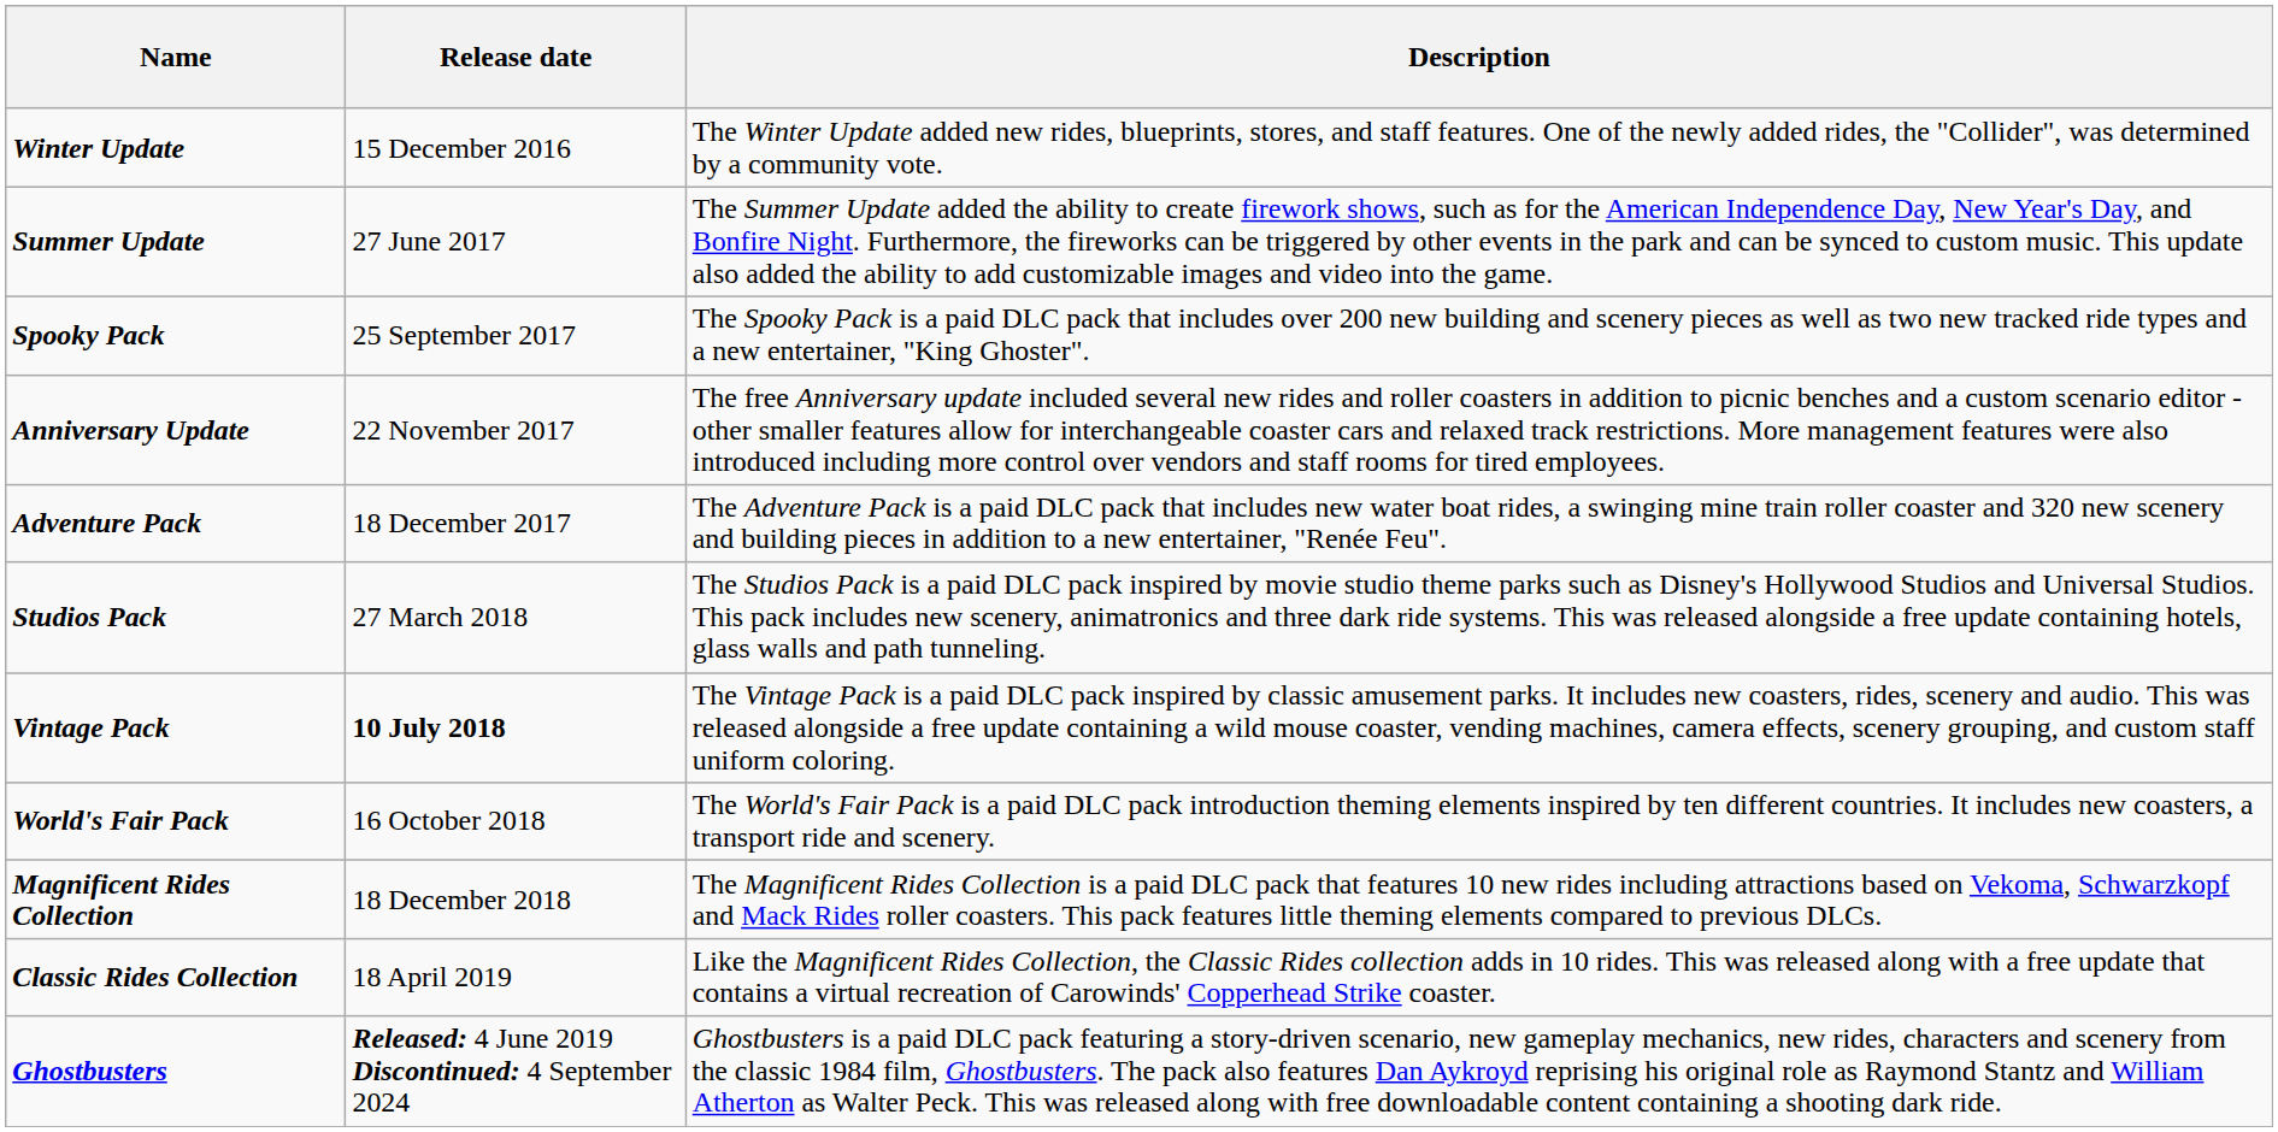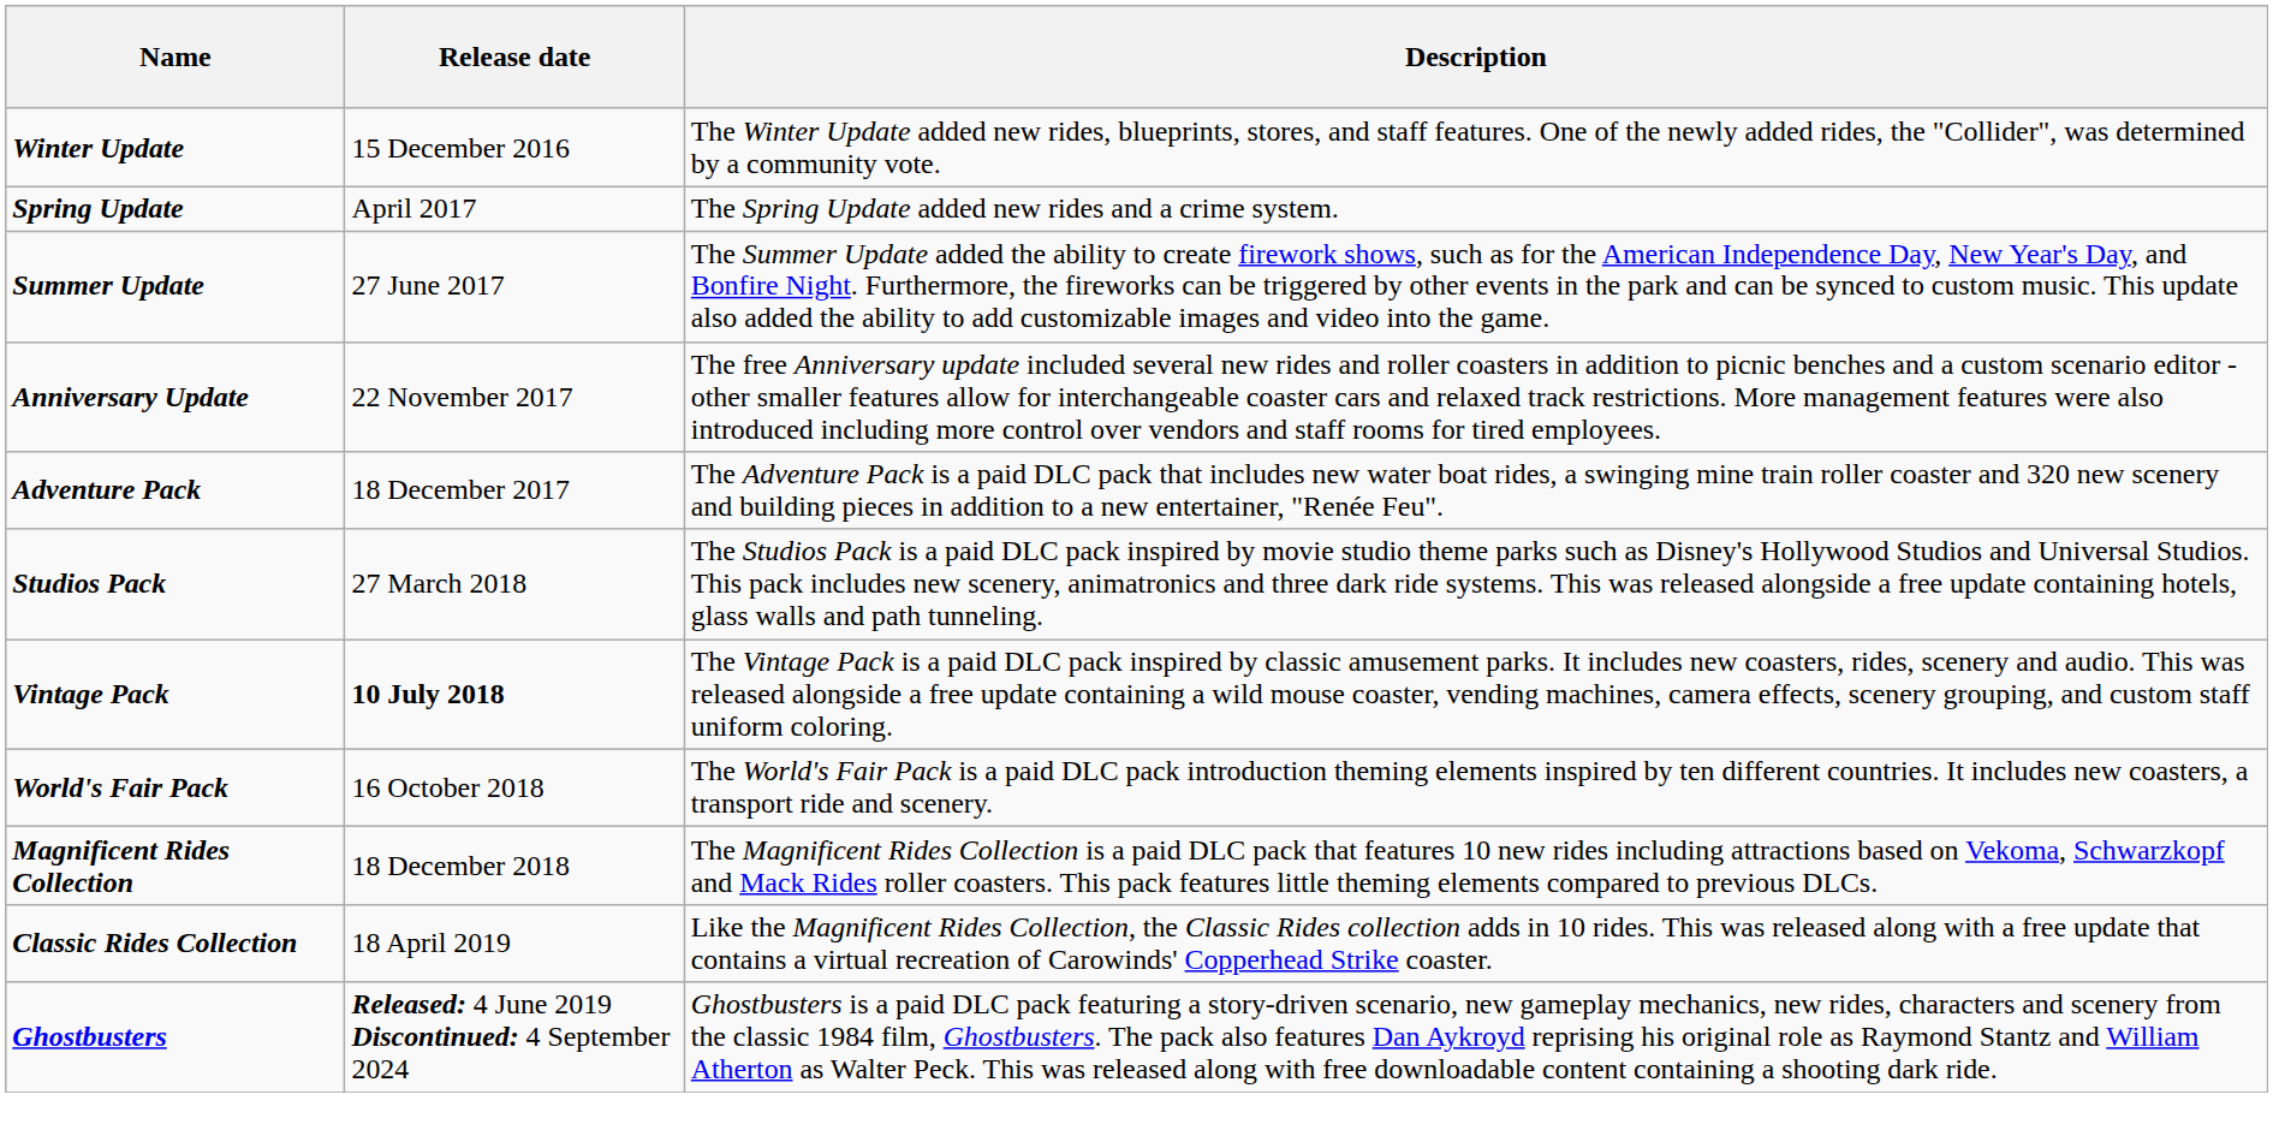+ row: Spring Update | April 2017 | The Spring Update added new rides and a crime system.
- row: Spooky Pack | 25 September 2017 | The Spooky Pack is a paid DLC pack that includes over 200 new building and scenery pieces as well as two new tracked ride types and a new entertainer, "King Ghoster".
